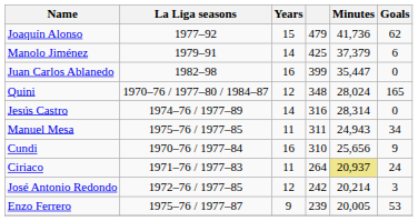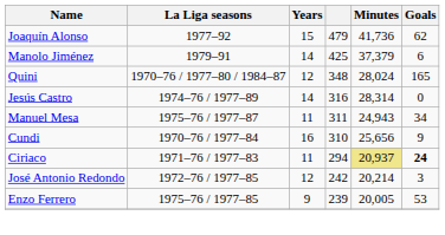- row: Juan Carlos Ablanedo | 1982–98 | 16 | 399 | 35,447 | 0
Manuel Mesa | La Liga seasons: 1975–76 / 1977–85 -> 1975–76 / 1977–87
Ciriaco | column 4: 264 -> 294
Ciriaco | Goals: normal -> bold
Enzo Ferrero | La Liga seasons: 1975–76 / 1977–87 -> 1975–76 / 1977–85
